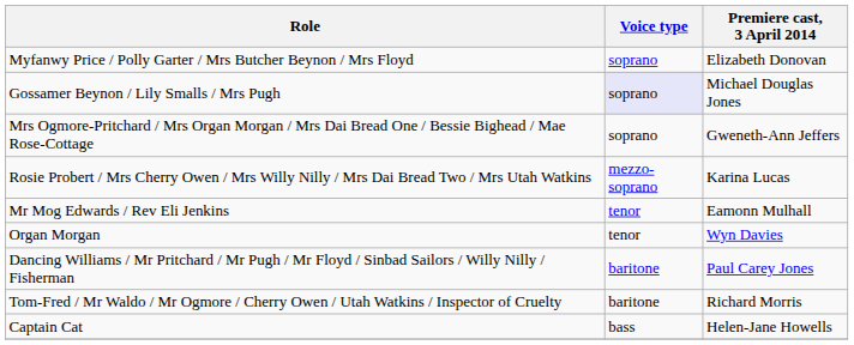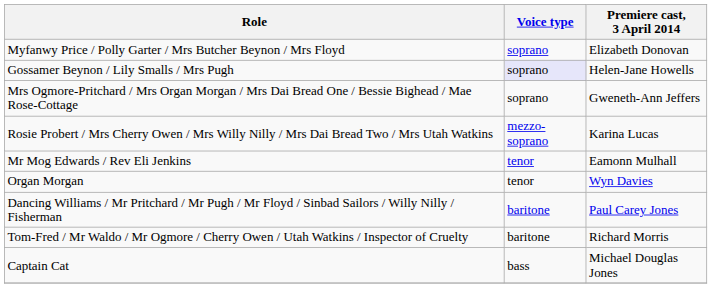Gossamer Beynon / Lily Smalls / Mrs Pugh | Premiere cast, 3 April 2014: Michael Douglas Jones -> Helen-Jane Howells
Captain Cat | Premiere cast, 3 April 2014: Helen-Jane Howells -> Michael Douglas Jones
